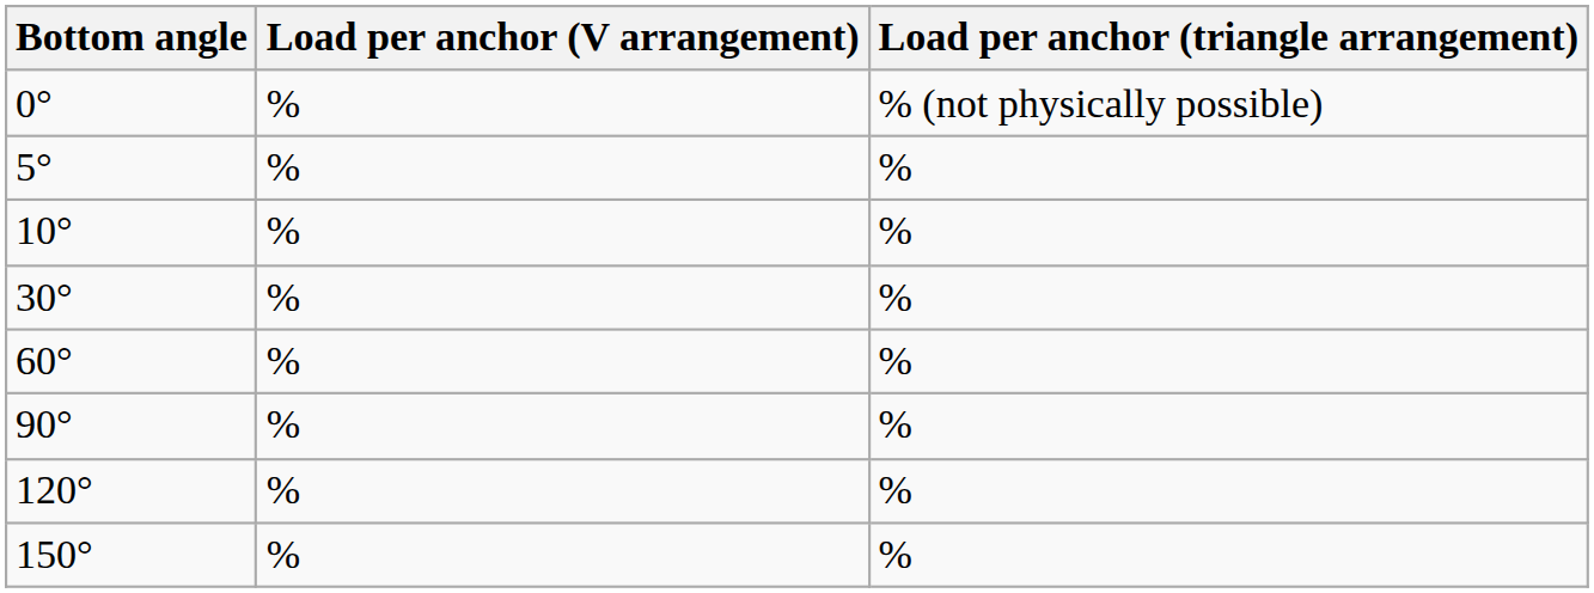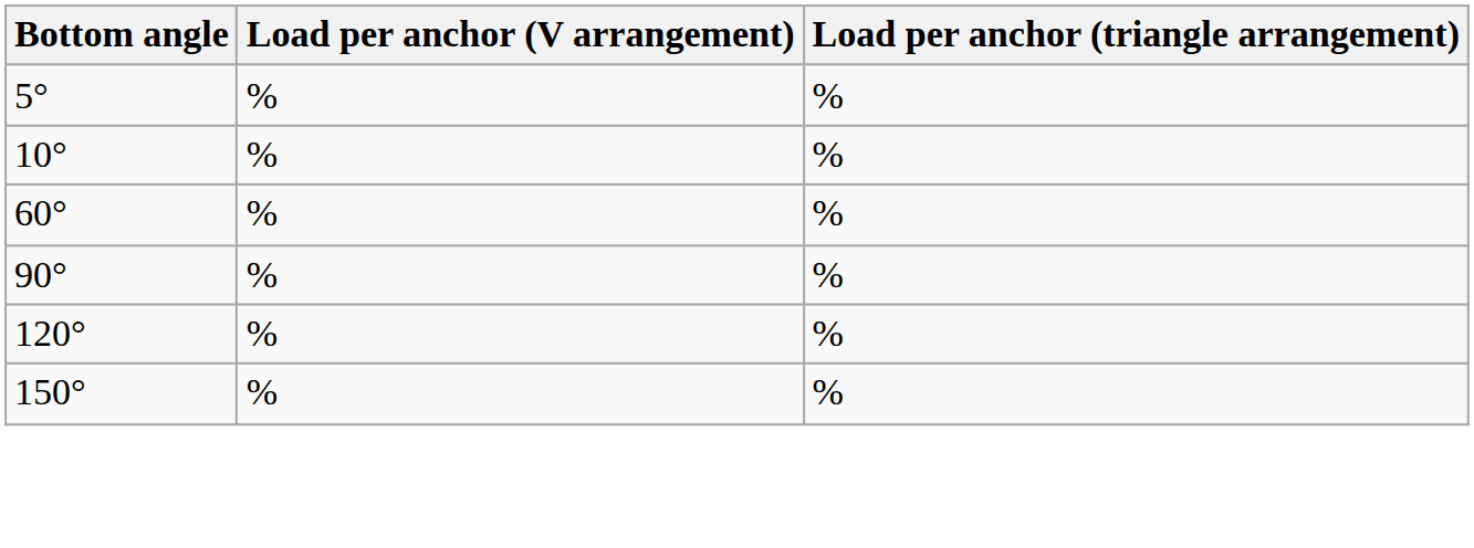- row: 0° | % | % (not physically possible)
- row: 30° | % | %
